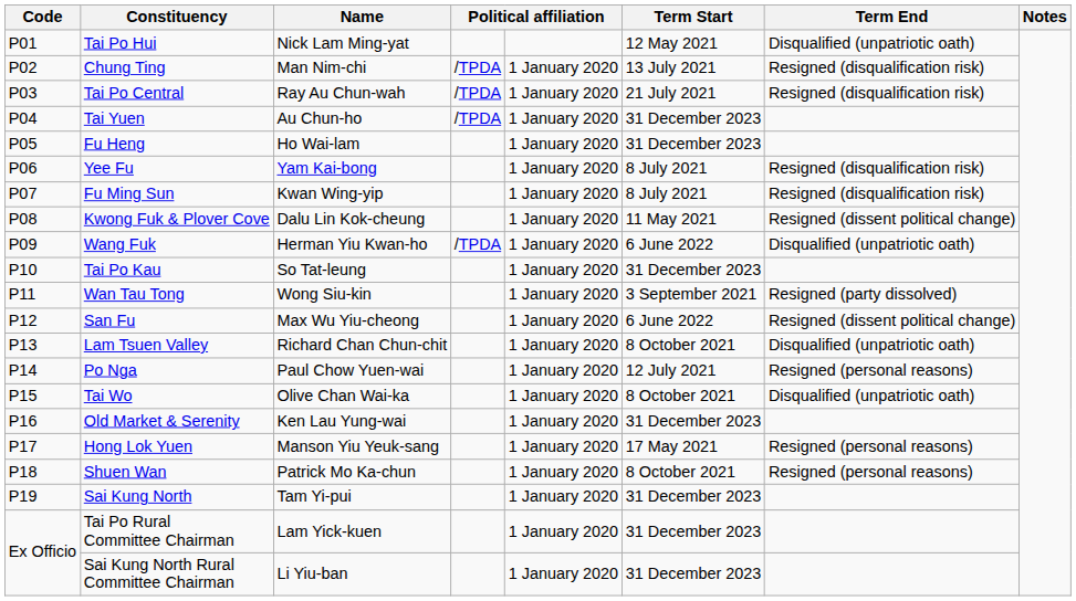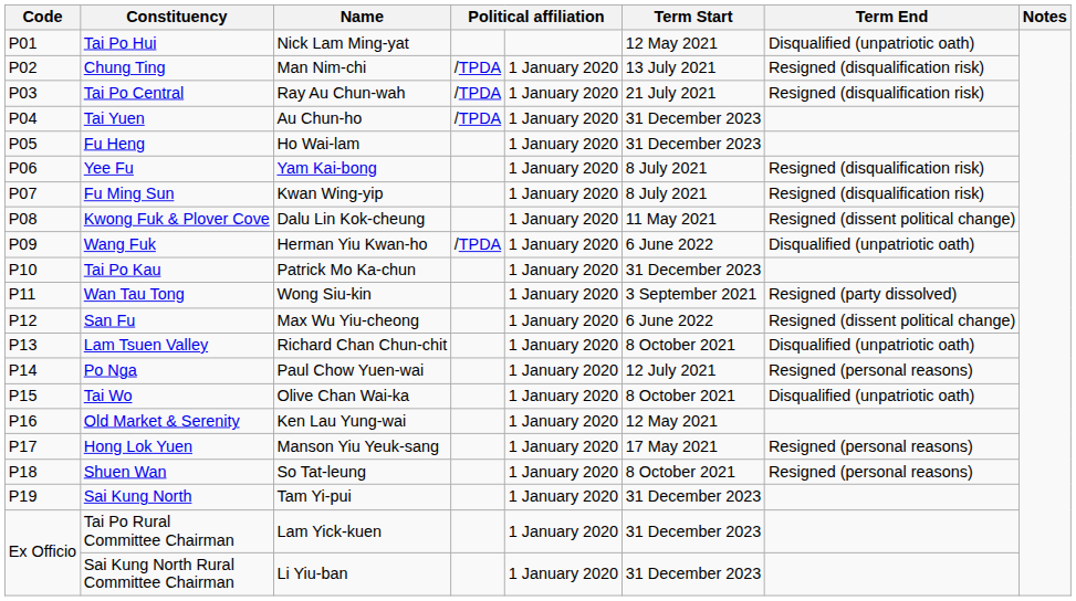Tai Po Kau | Name: So Tat-leung -> Patrick Mo Ka-chun
Old Market & Serenity | Term Start: 31 December 2023 -> 12 May 2021
Shuen Wan | Name: Patrick Mo Ka-chun -> So Tat-leung
